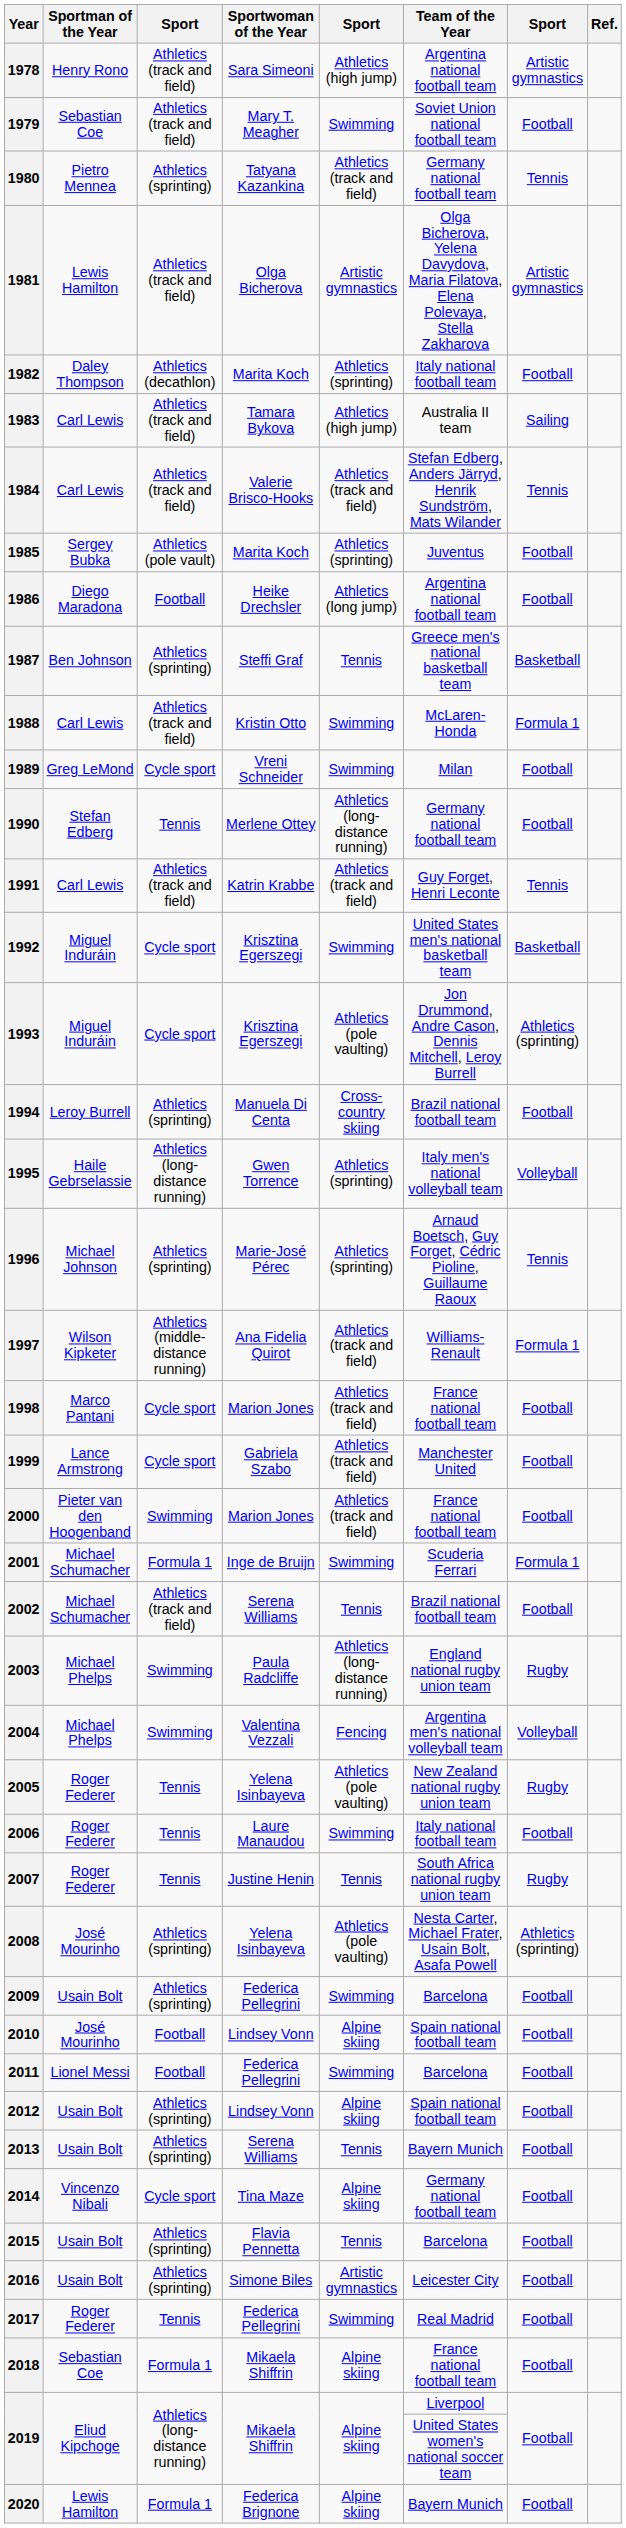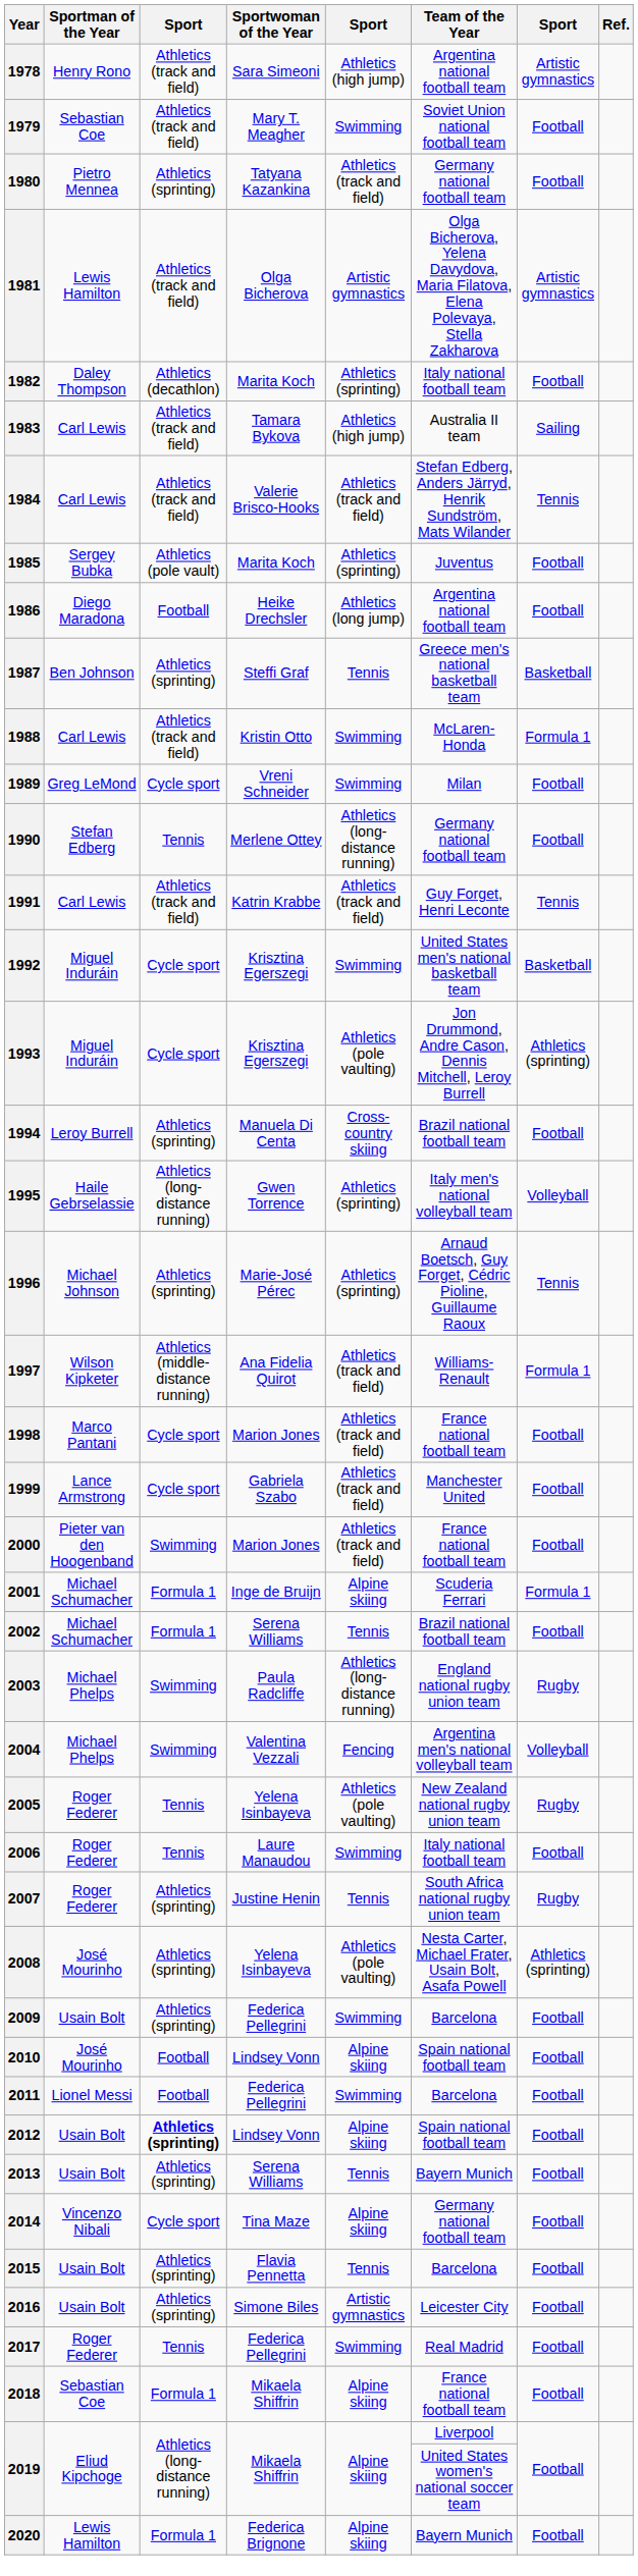1980 | column 7: Tennis -> Football
2001 | column 5: Swimming -> Alpine skiing
2002 | column 3: Athletics (track and field) -> Formula 1
2007 | column 3: Tennis -> Athletics (sprinting)
2012 | column 3: normal -> bold
